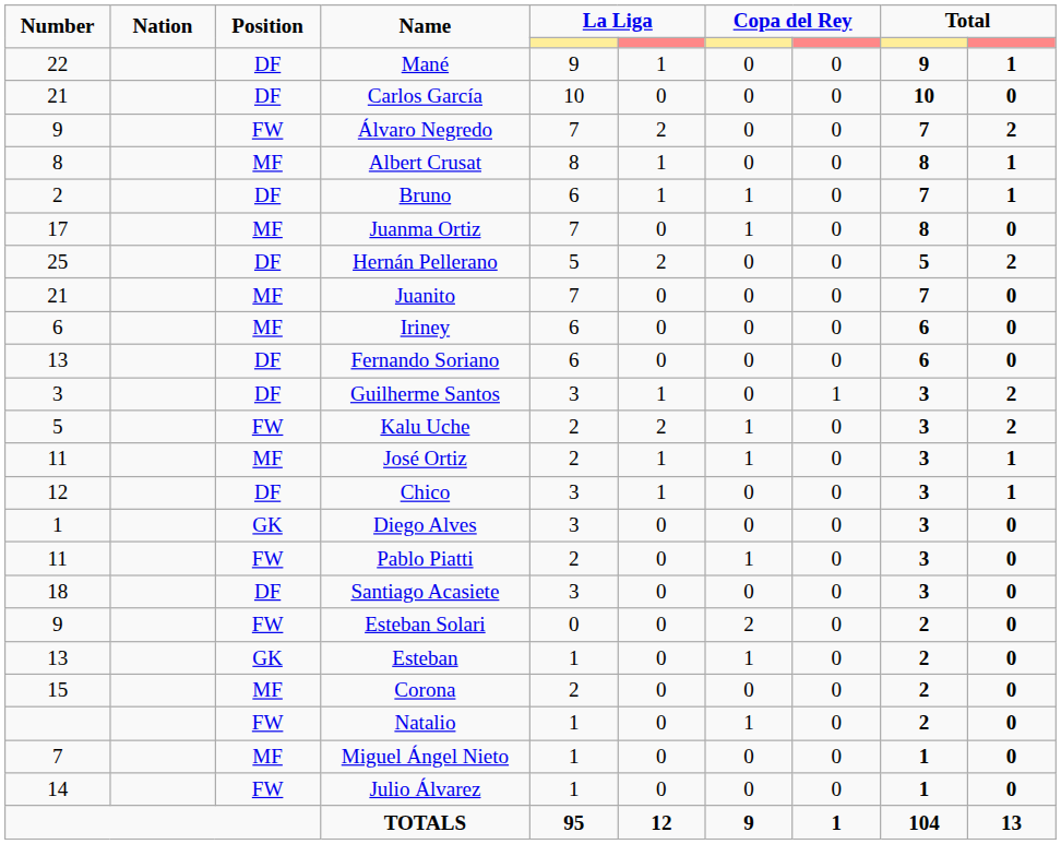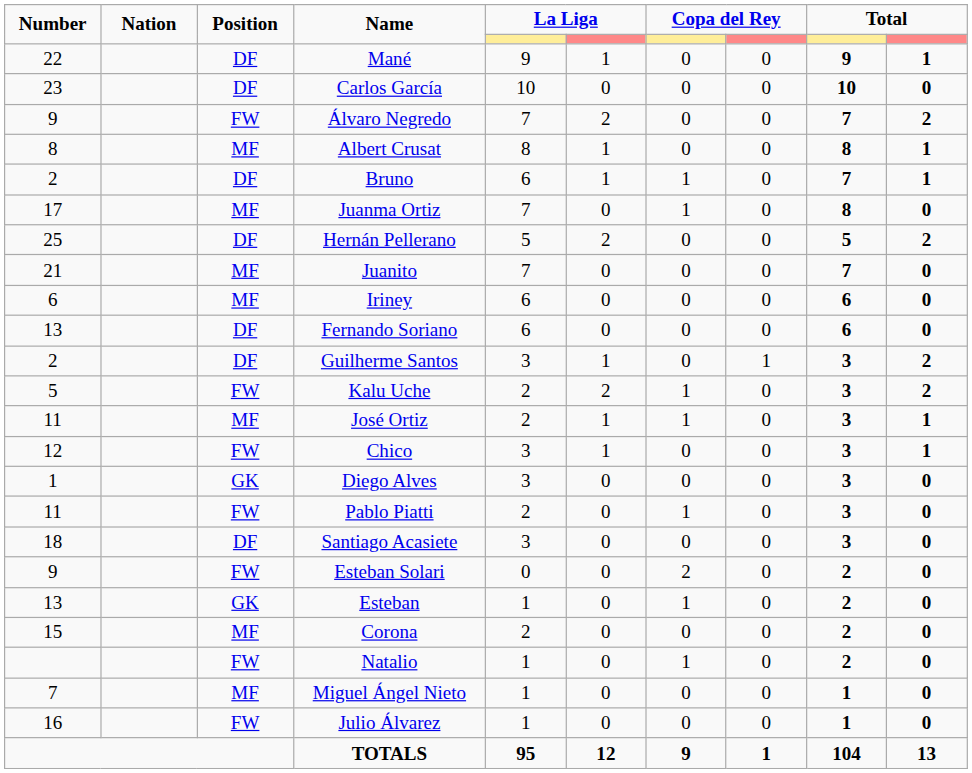Carlos García | Number: 21 -> 23
Guilherme Santos | Number: 3 -> 2
Chico | Position: DF -> FW
Julio Álvarez | Number: 14 -> 16
